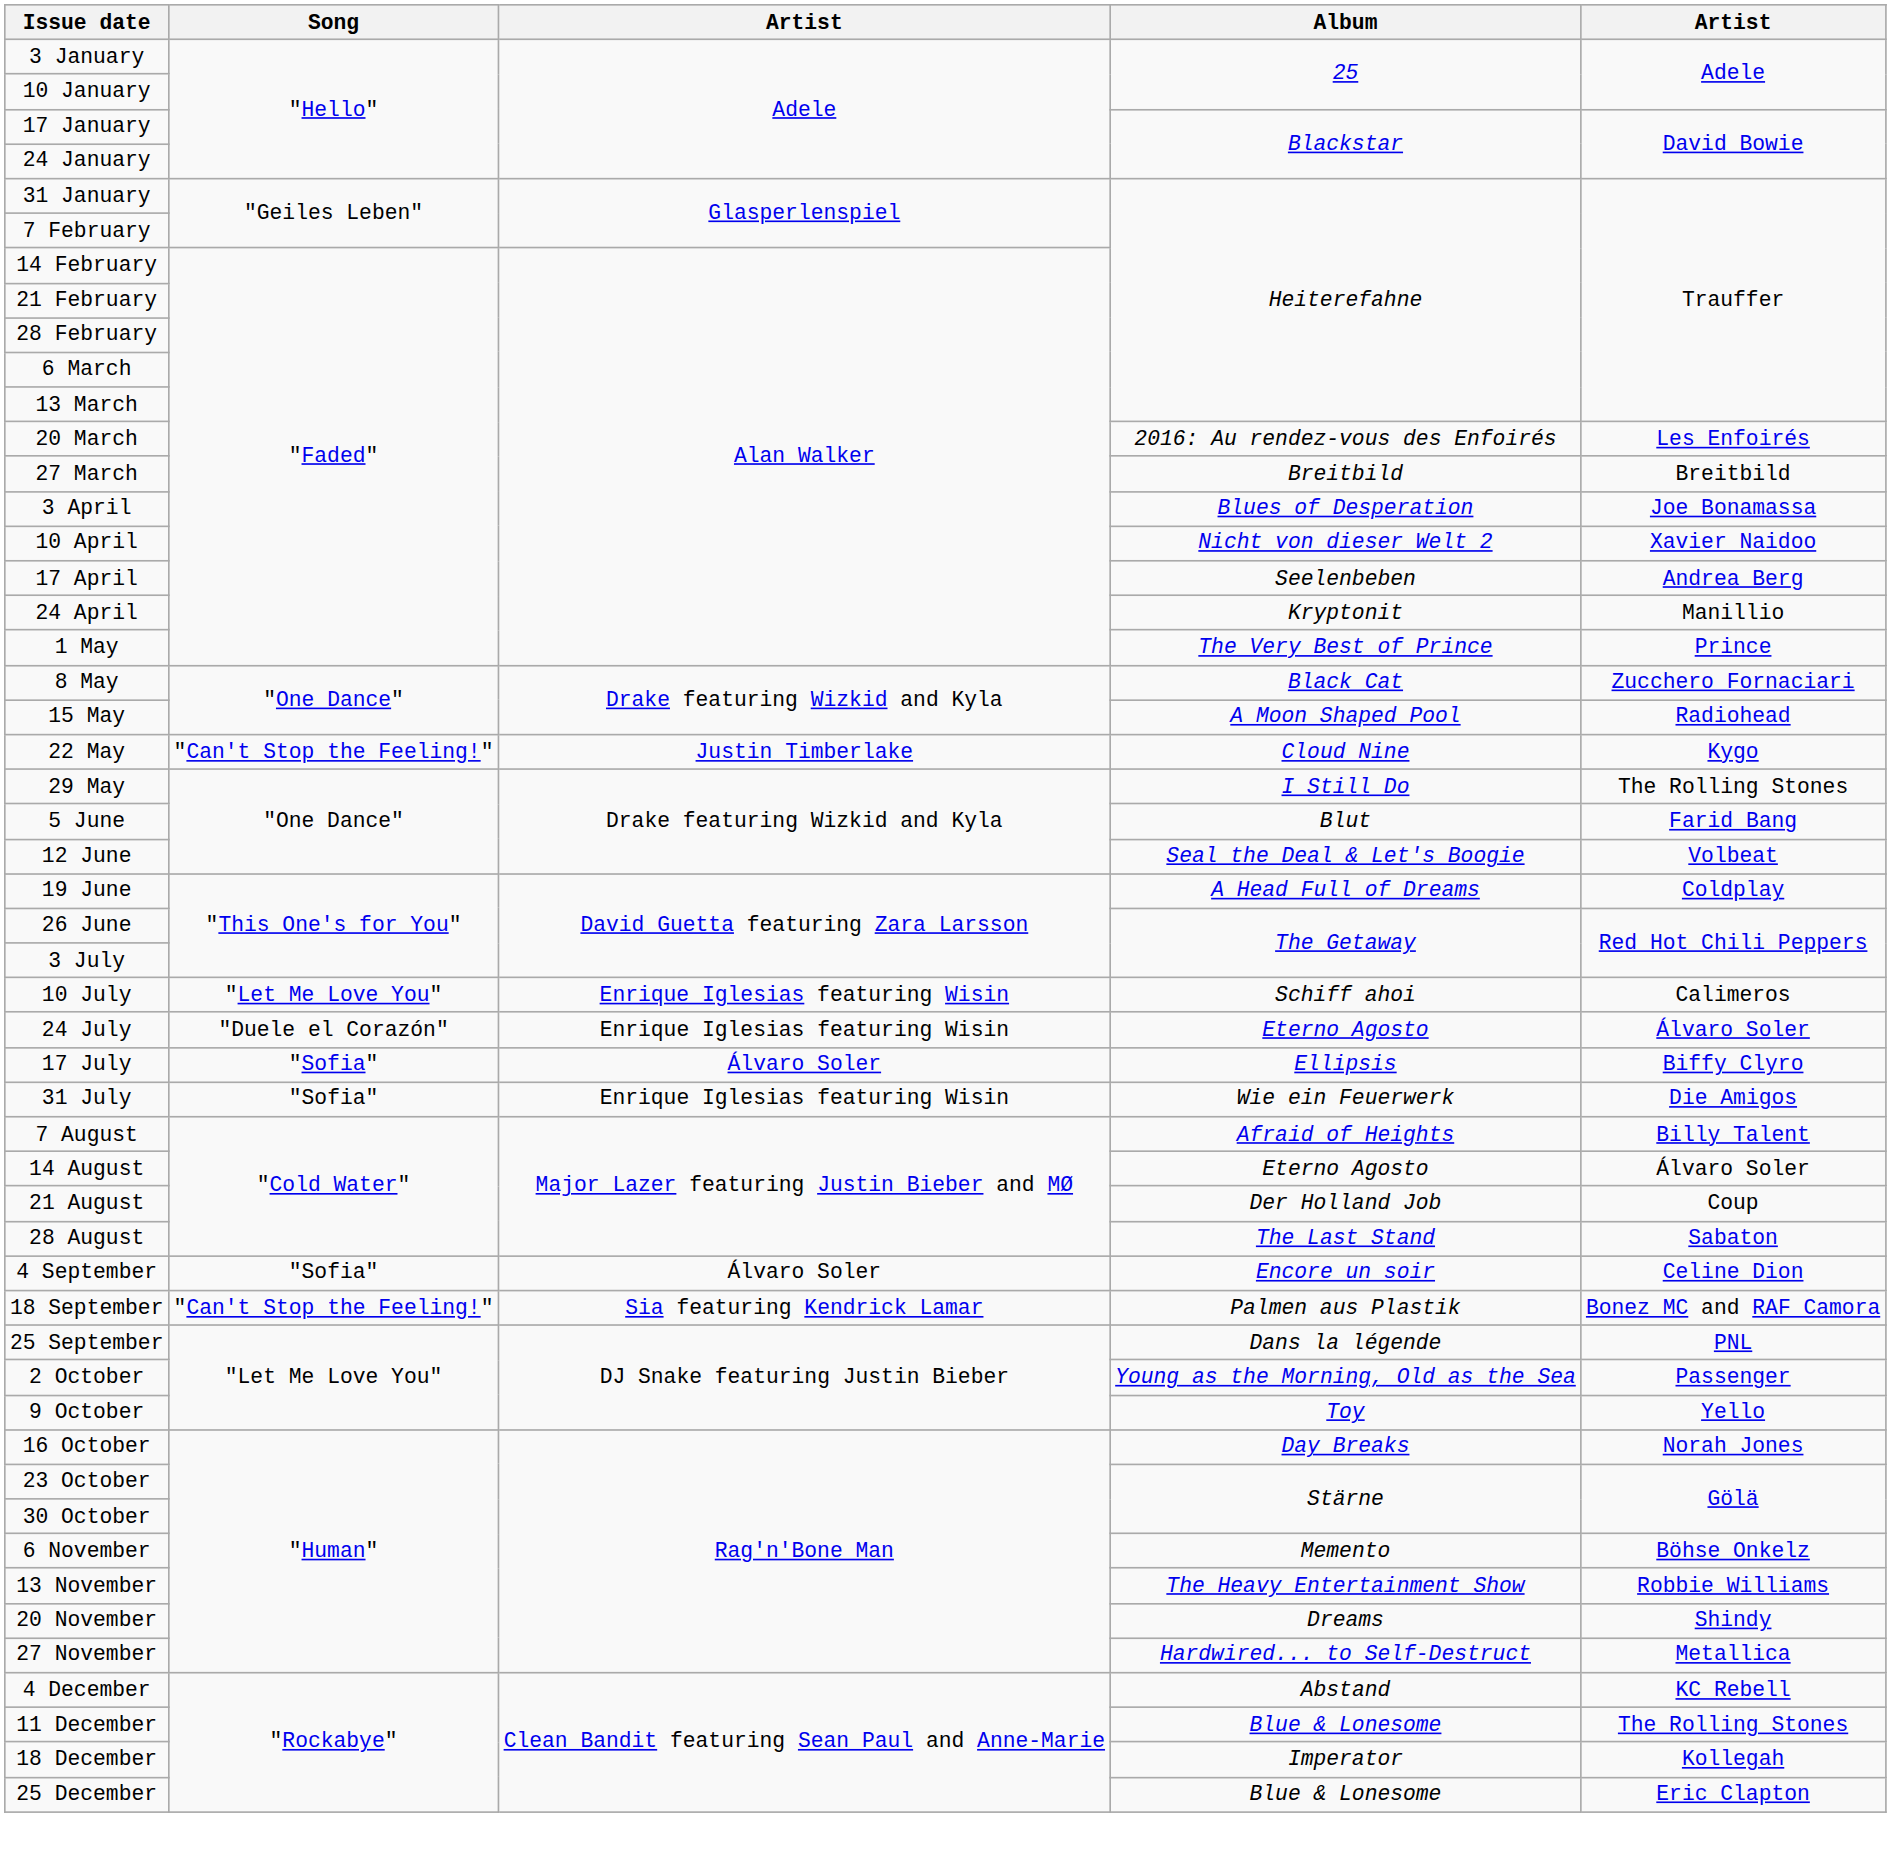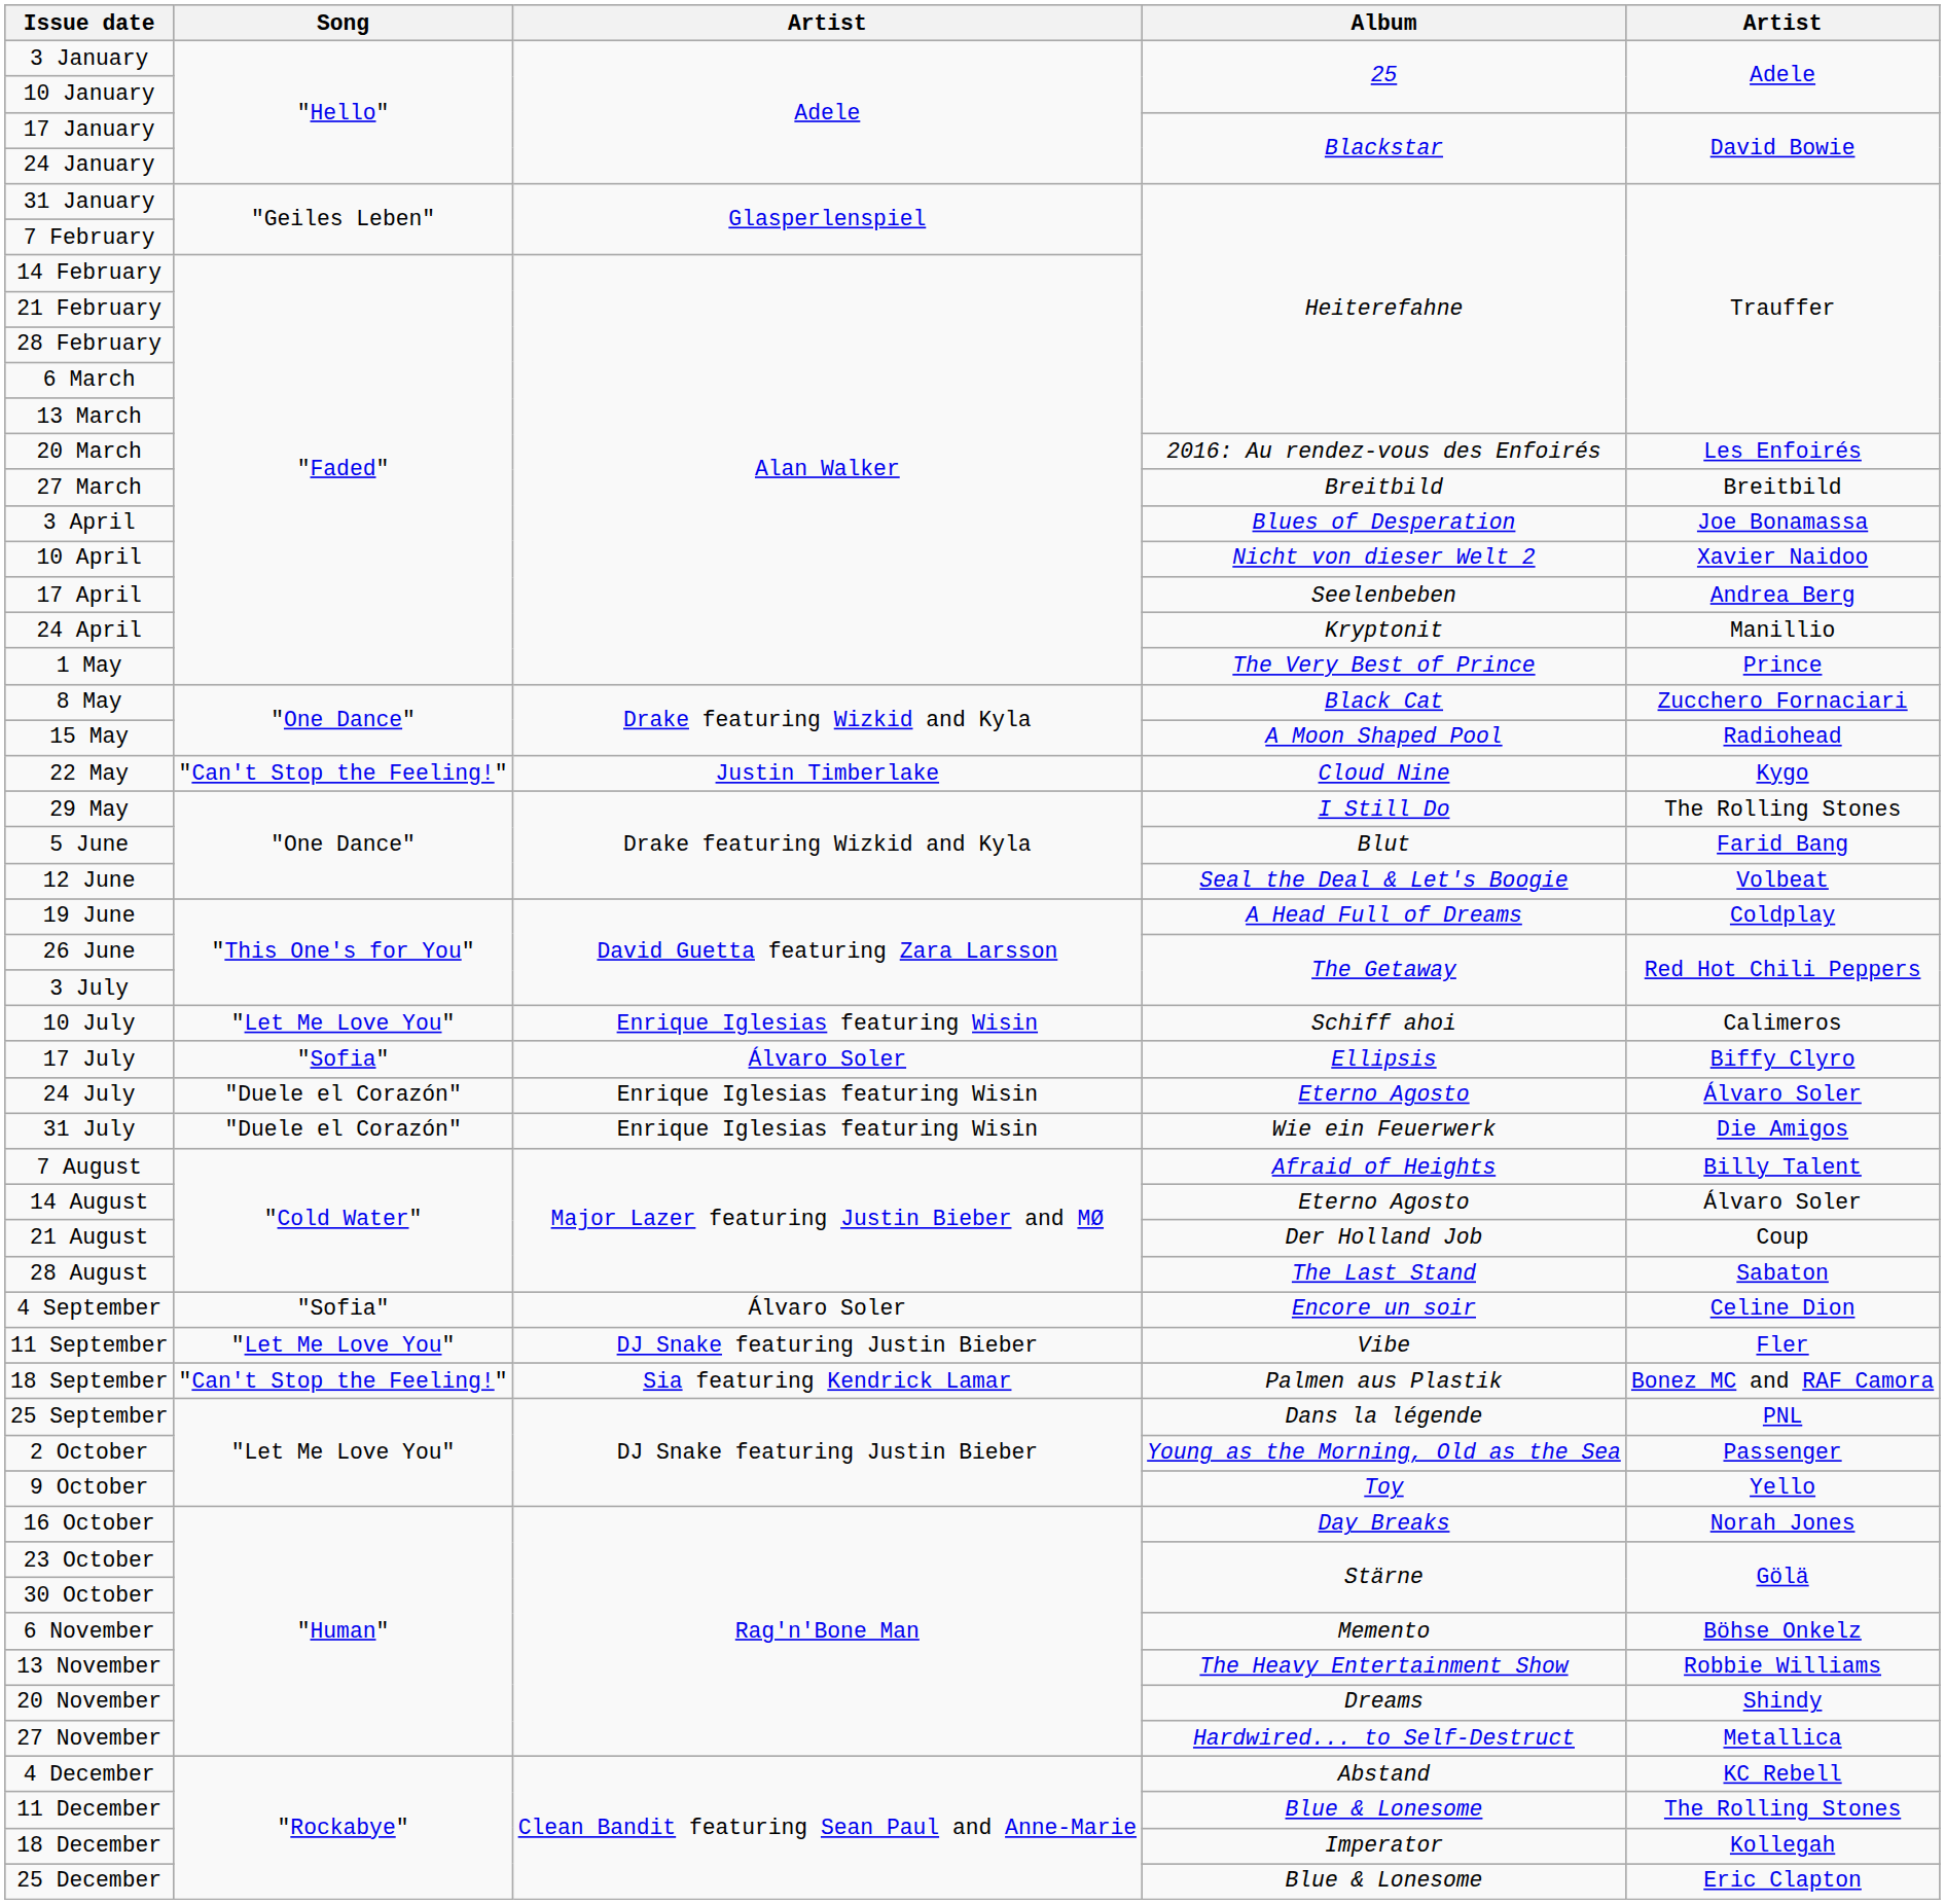rows swapped: 17 July <-> 24 July
31 July | Song: "Sofia" -> "Duele el Corazón"
+ row: 11 September | "Let Me Love You" | DJ Snake featuring Justin Bieber | Vibe | Fler
